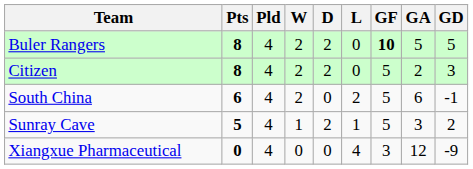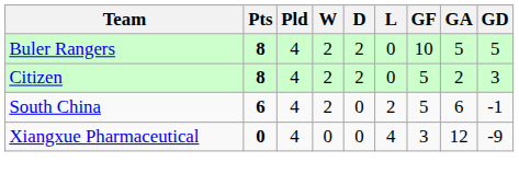Buler Rangers | GF: bold -> normal
- row: Sunray Cave | 5 | 4 | 1 | 2 | 1 | 5 | 3 | 2
